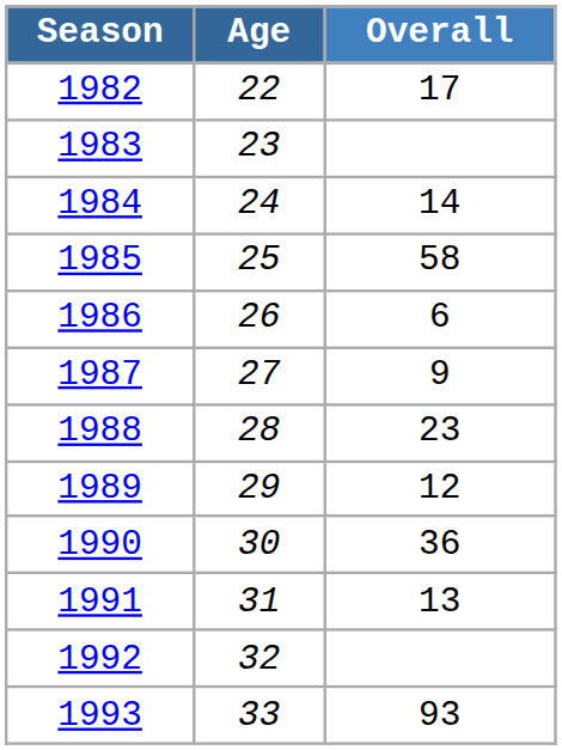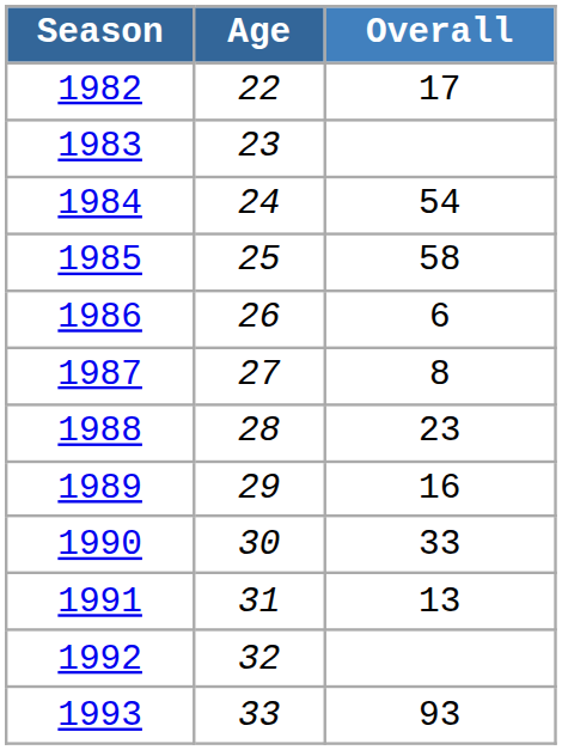1984 | Overall: 14 -> 54
1987 | Overall: 9 -> 8
1989 | Overall: 12 -> 16
1990 | Overall: 36 -> 33
